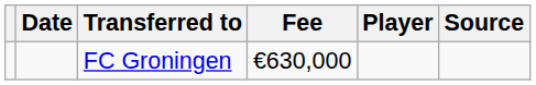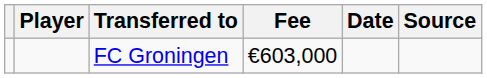columns swapped: Player <-> Date
FC Groningen | Fee: €630,000 -> €603,000
